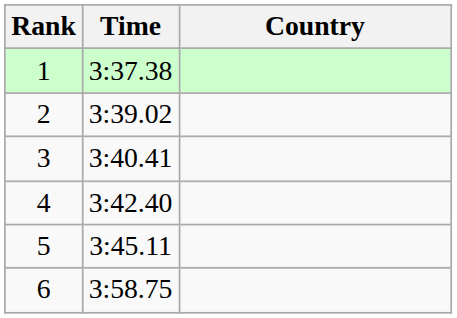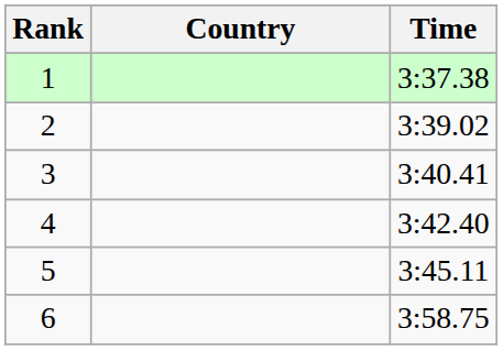columns swapped: Country <-> Time
